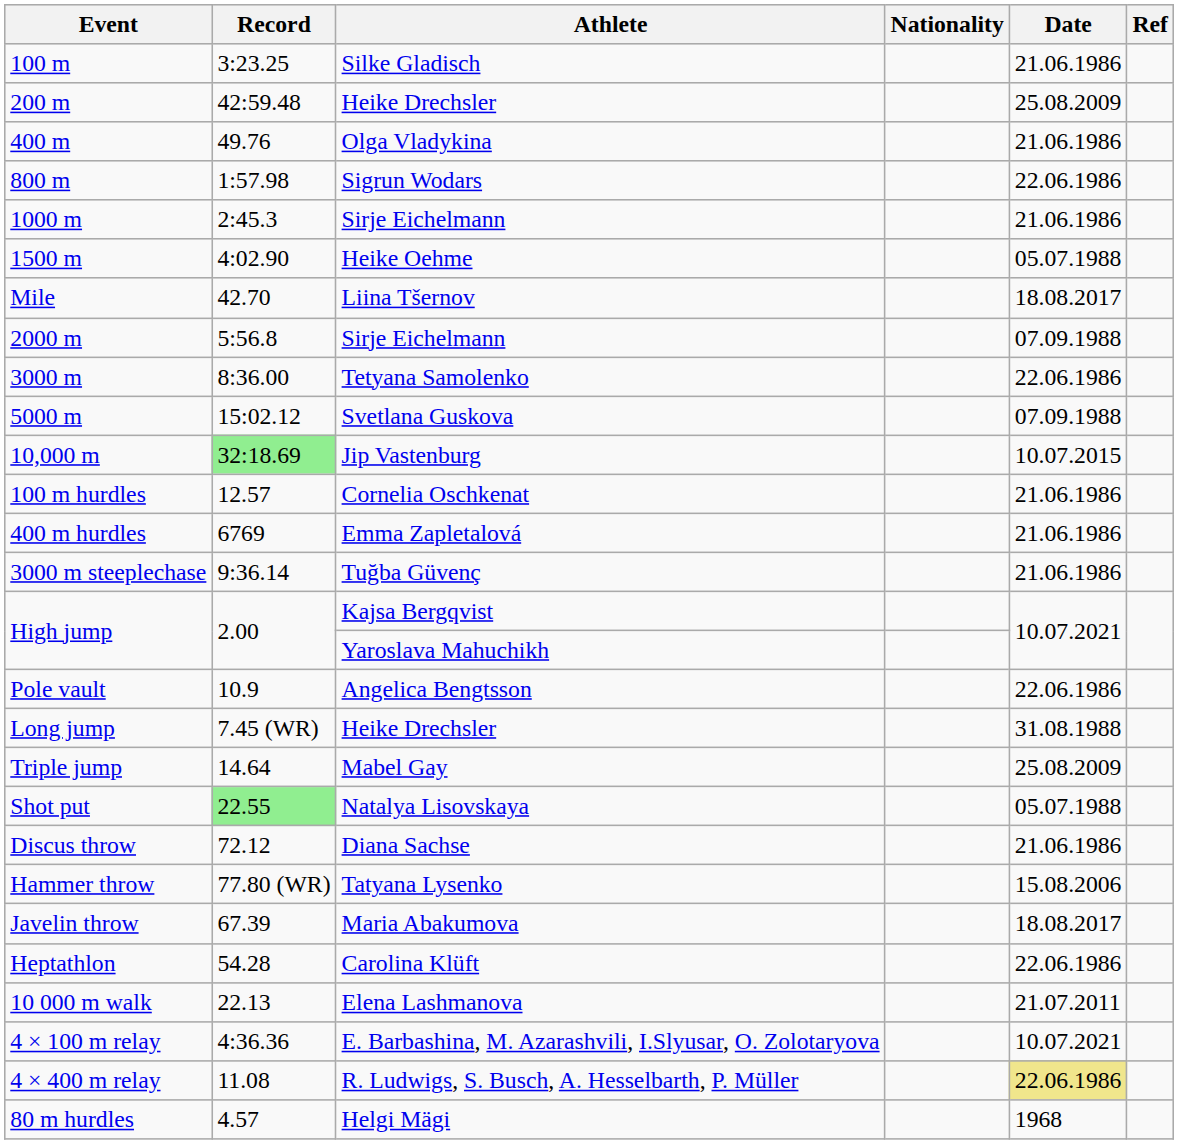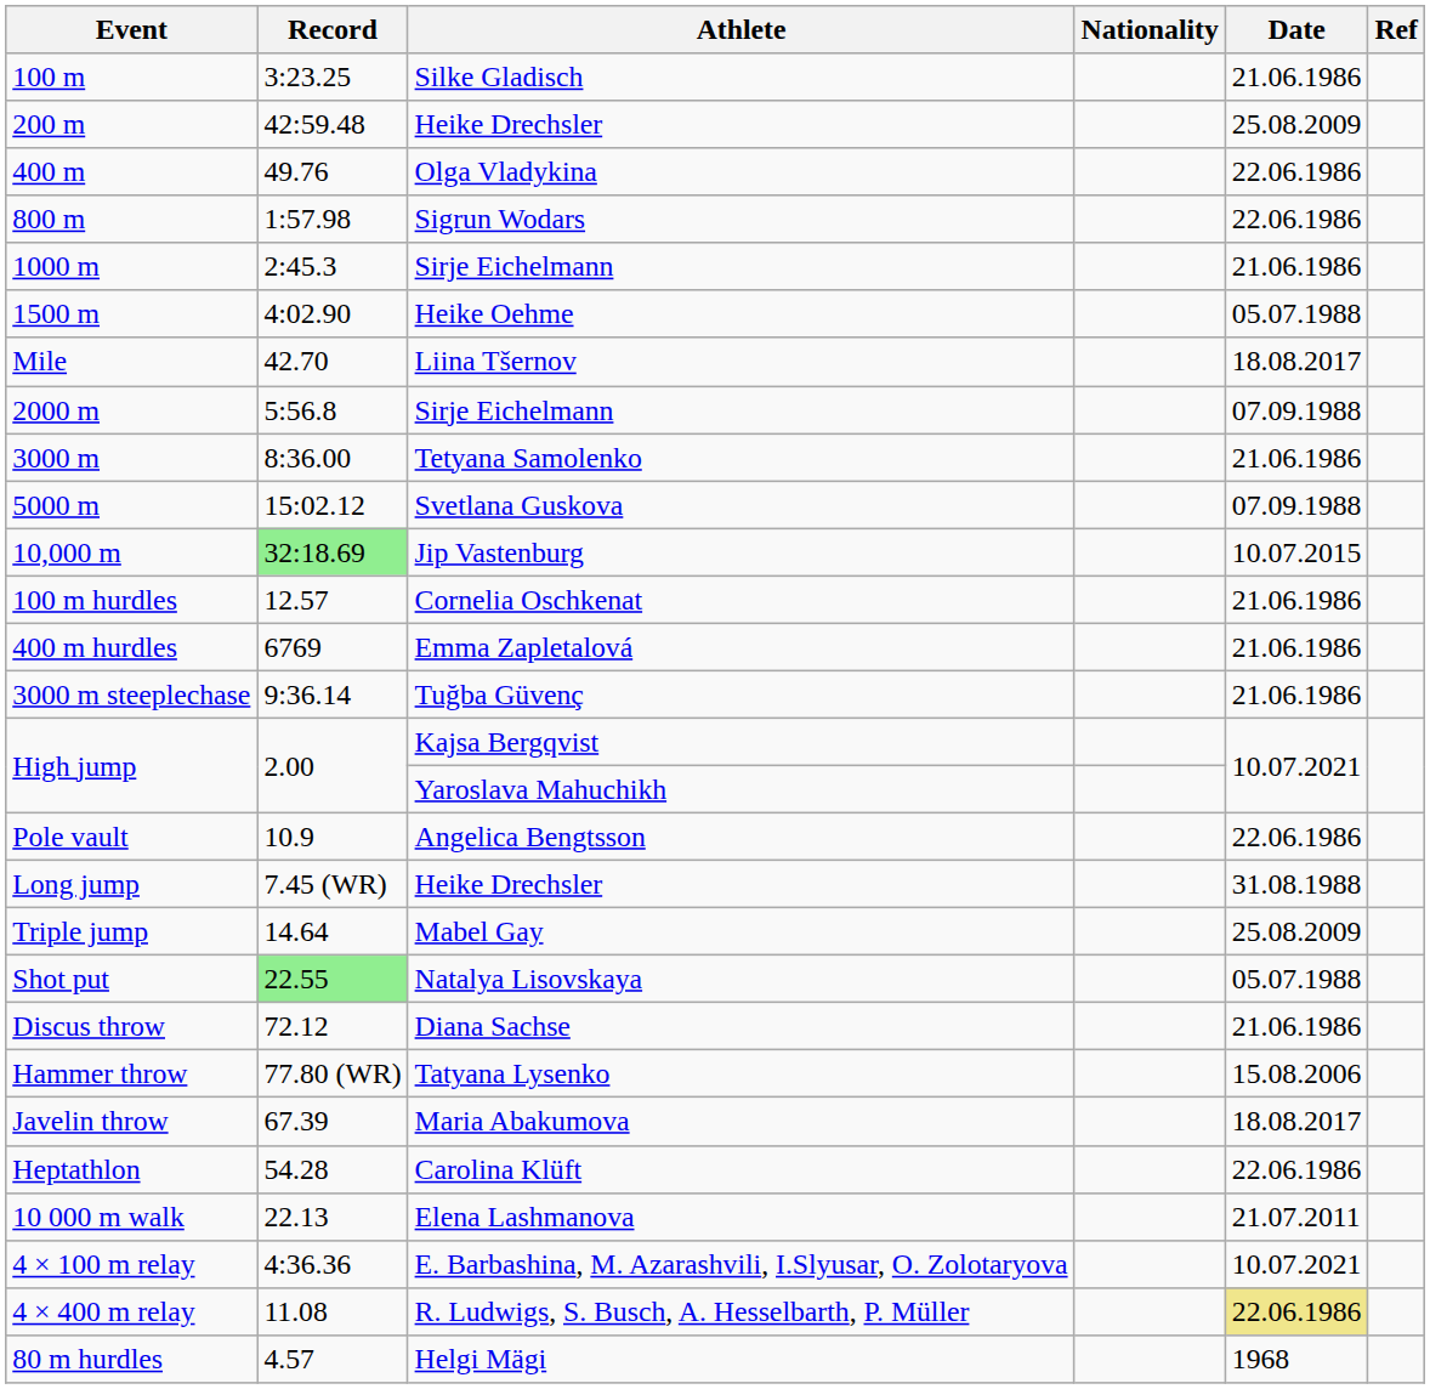400 m | Date: 21.06.1986 -> 22.06.1986
3000 m | Date: 22.06.1986 -> 21.06.1986
